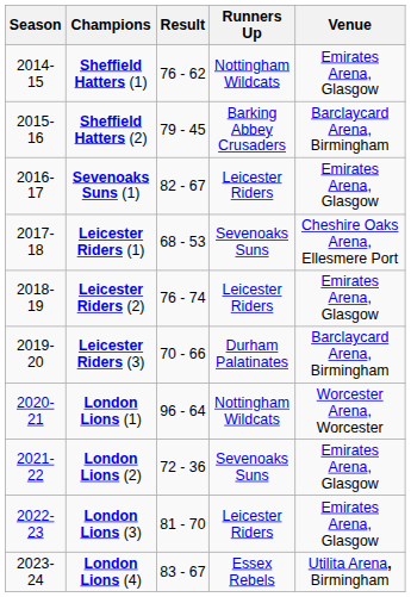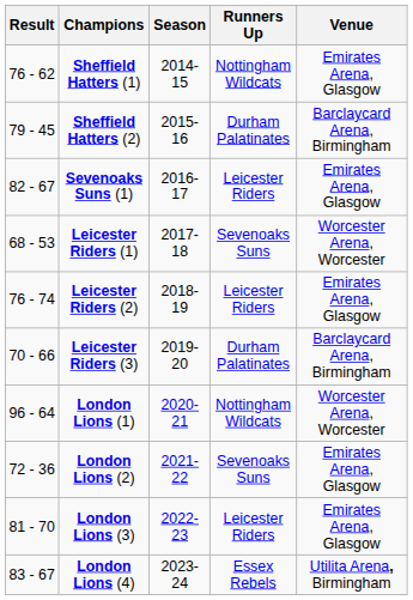columns swapped: Season <-> Result
Sheffield Hatters (2) | Runners Up: Barking Abbey Crusaders -> Durham Palatinates
Leicester Riders (1) | Venue: Cheshire Oaks Arena, Ellesmere Port -> Worcester Arena, Worcester
